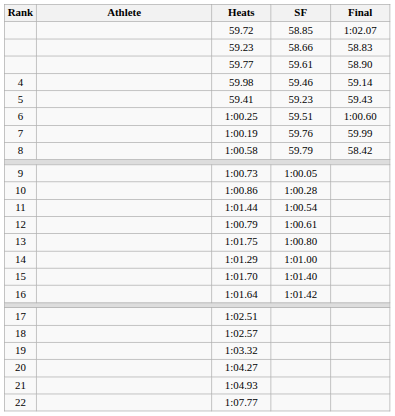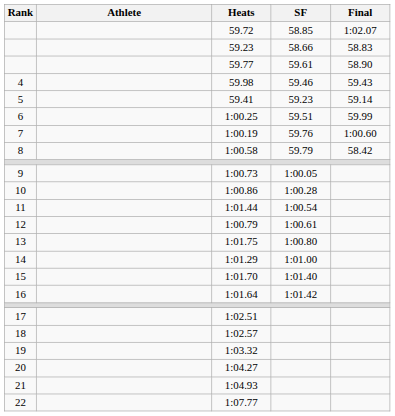59.98 | Final: 59.14 -> 59.43
59.41 | Final: 59.43 -> 59.14
1:00.25 | Final: 1:00.60 -> 59.99
1:00.19 | Final: 59.99 -> 1:00.60
